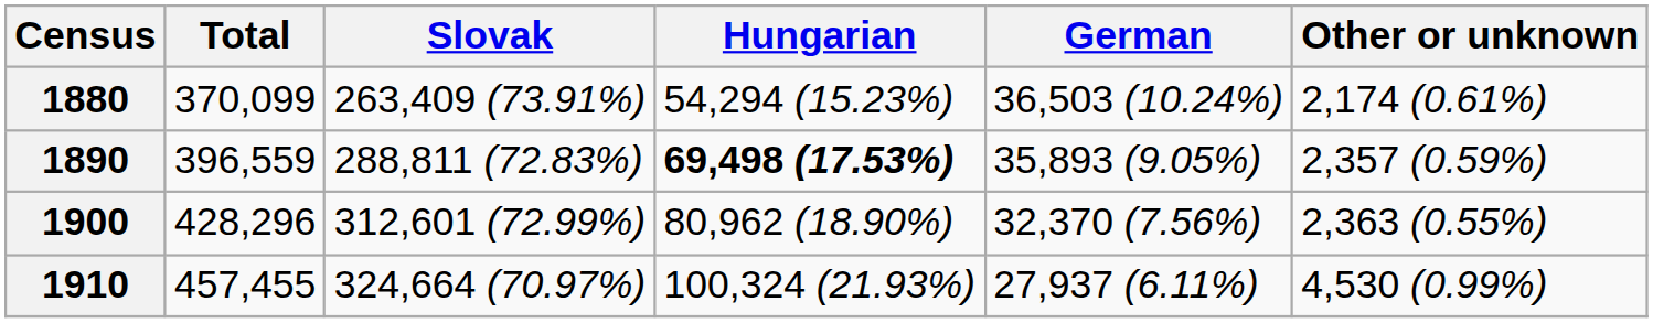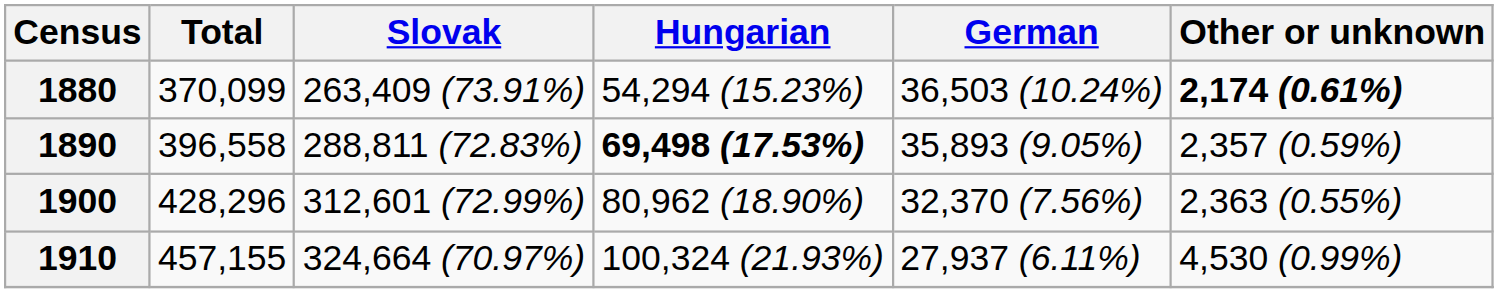1880 | Other or unknown: normal -> bold
1890 | Total: 396,559 -> 396,558
1910 | Total: 457,455 -> 457,155
